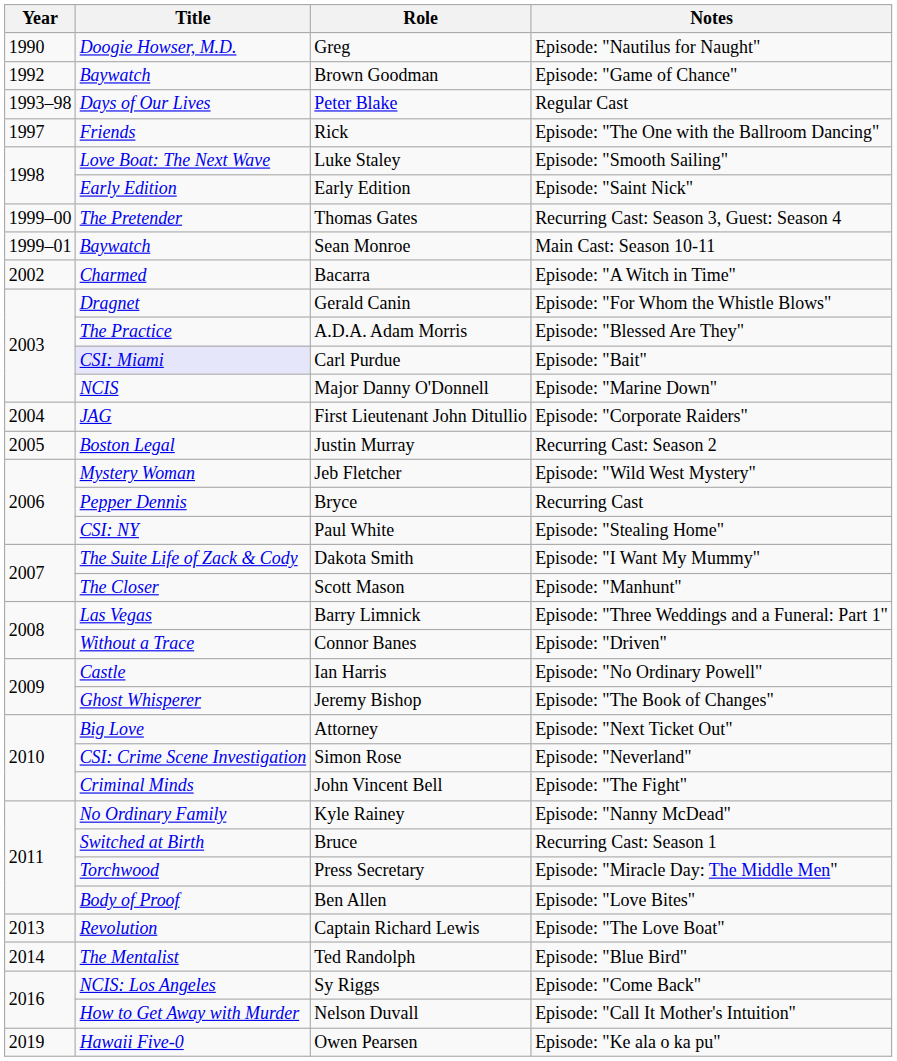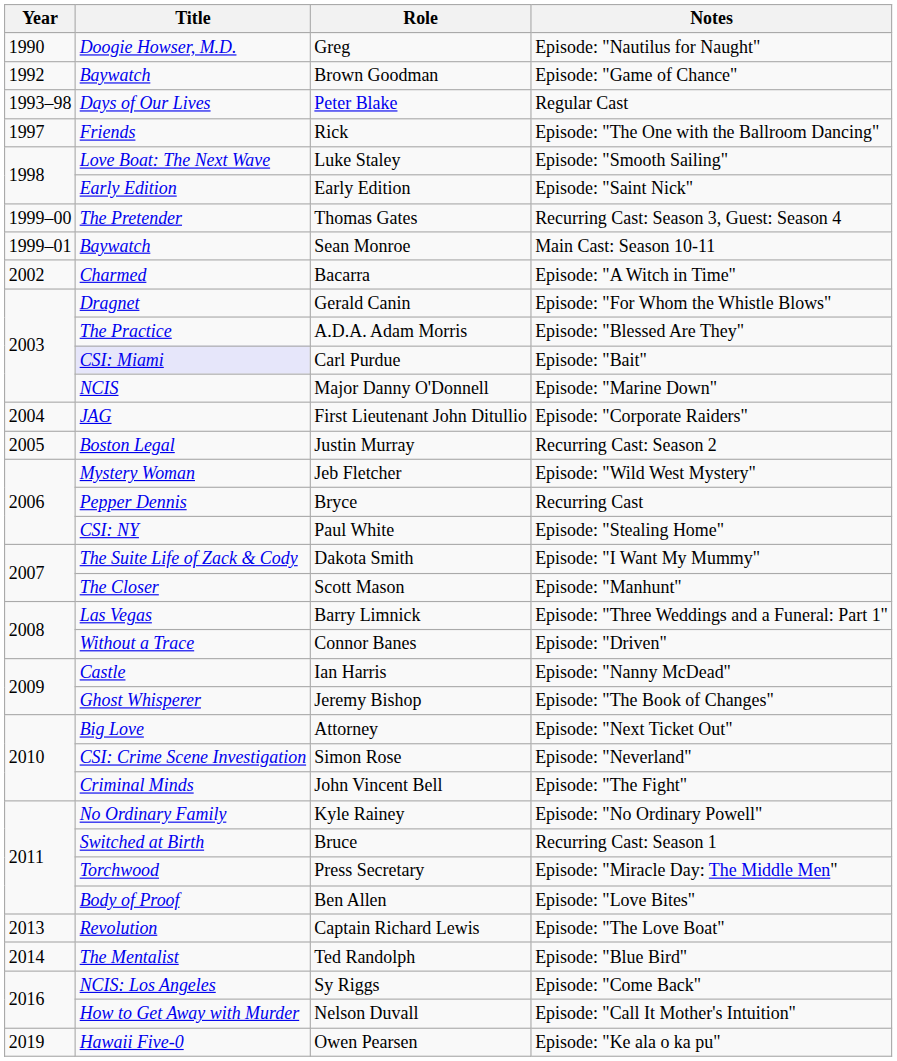Ian Harris | Notes: Episode: "No Ordinary Powell" -> Episode: "Nanny McDead"
Kyle Rainey | Notes: Episode: "Nanny McDead" -> Episode: "No Ordinary Powell"
